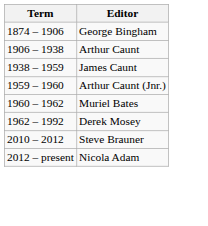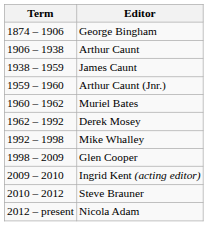+ row: 1992 – 1998 | Mike Whalley
+ row: 1998 – 2009 | Glen Cooper
+ row: 2009 – 2010 | Ingrid Kent (acting editor)
